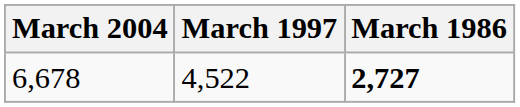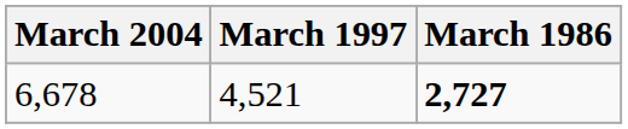6,678 | March 1997: 4,522 -> 4,521
